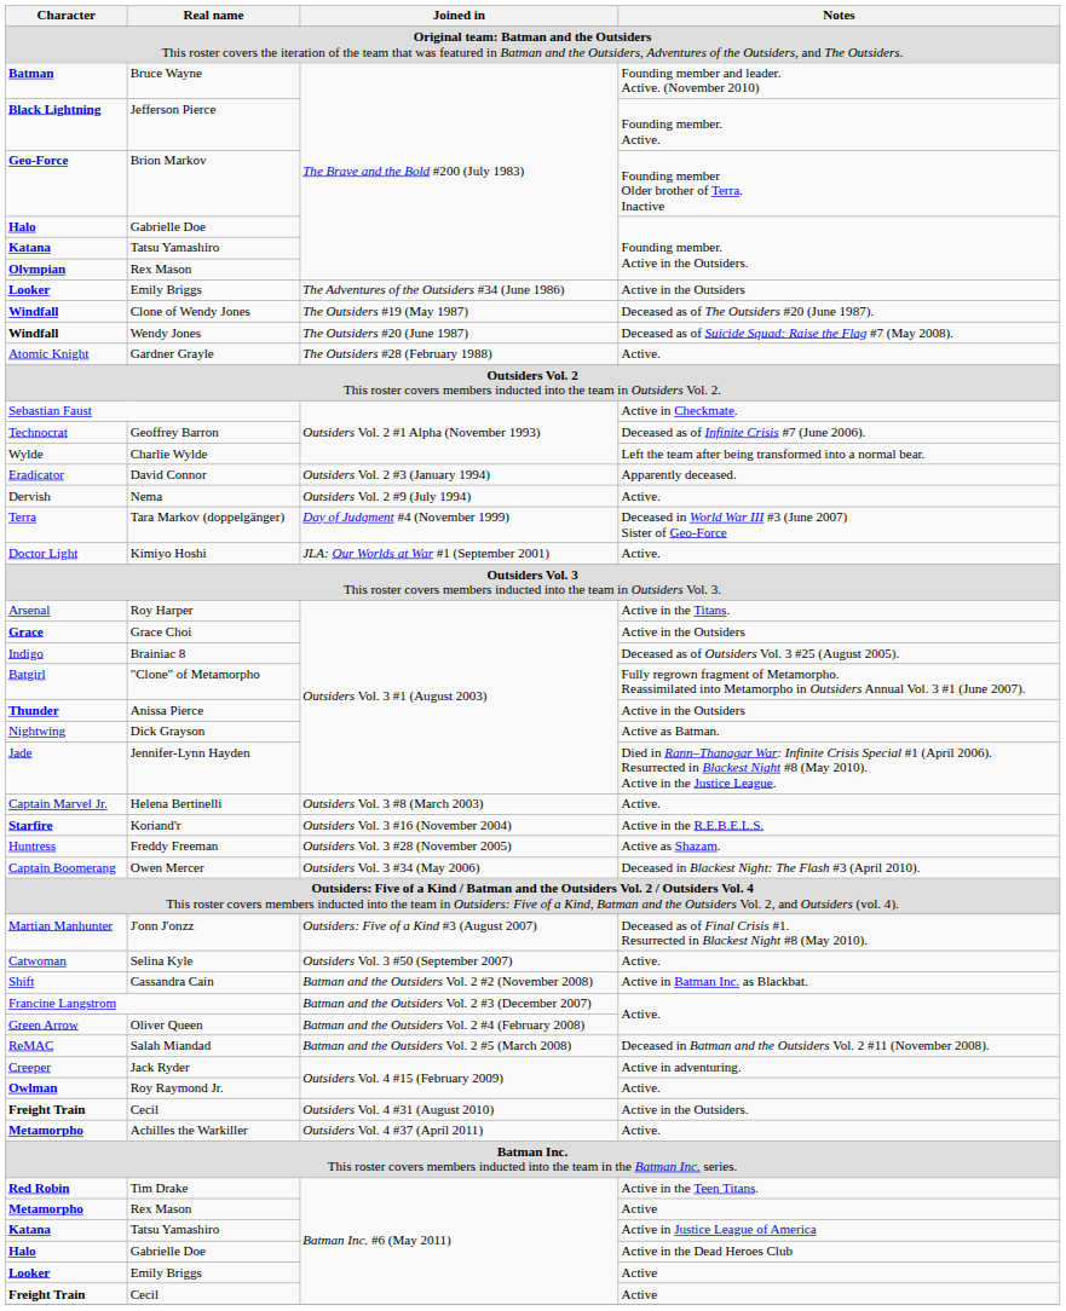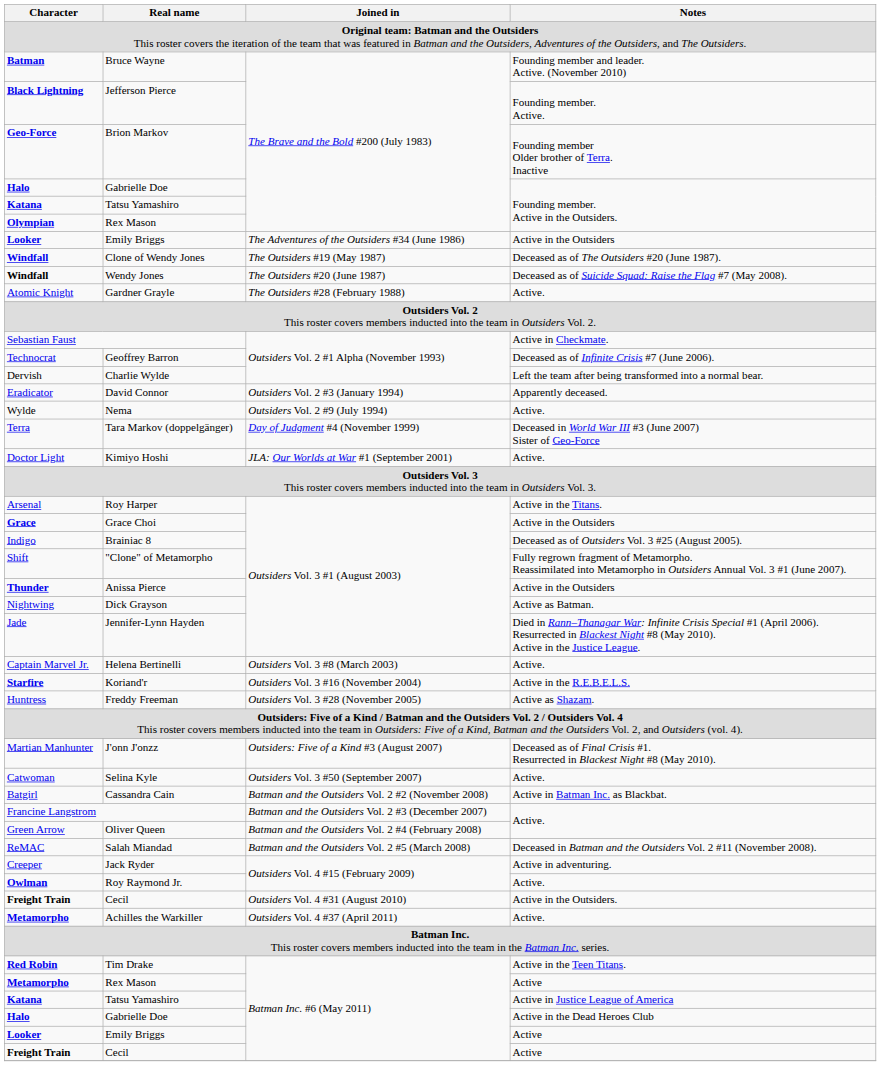Charlie Wylde | Character: Wylde -> Dervish
Nema | Character: Dervish -> Wylde
"Clone" of Metamorpho | Character: Batgirl -> Shift
- row: Captain Boomerang | Owen Mercer | Outsiders Vol. 3 #34 (May 2006) | Deceased in Blackest Night: The Flash #3 (April 2010).
Cassandra Cain | Character: Shift -> Batgirl
